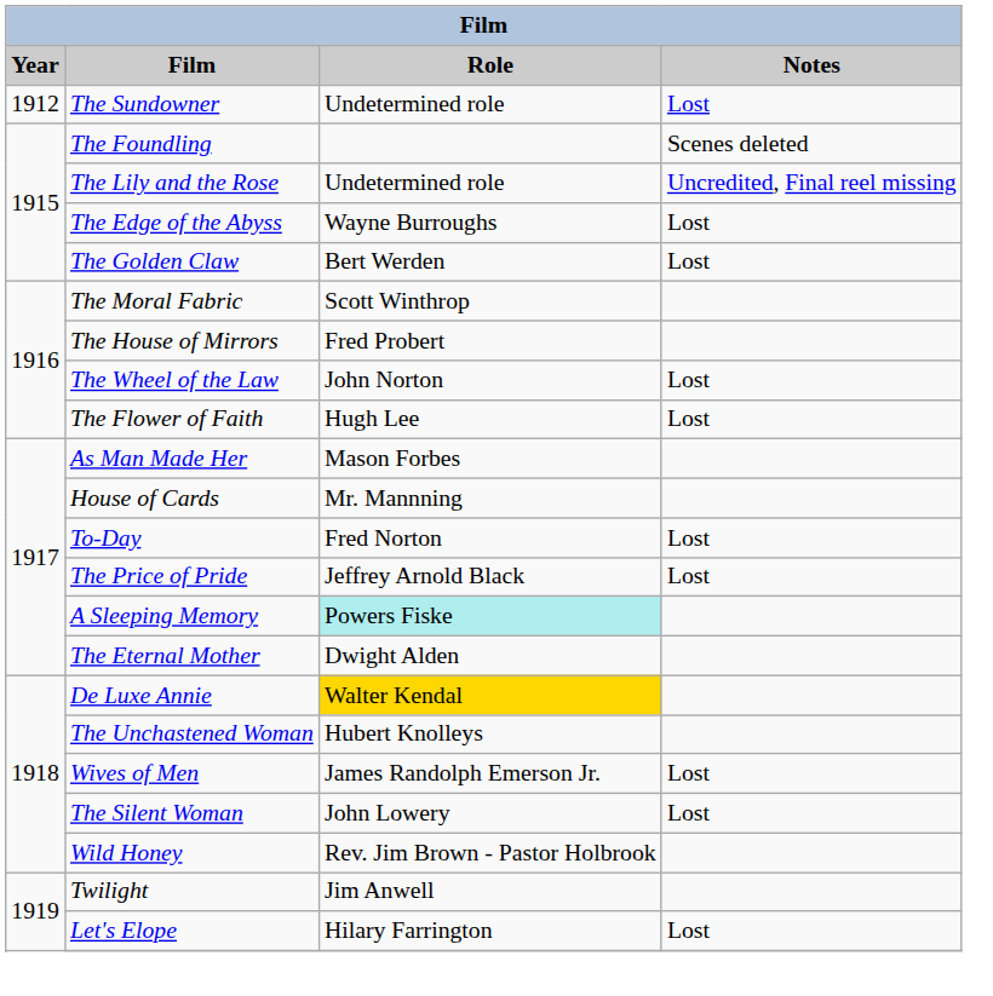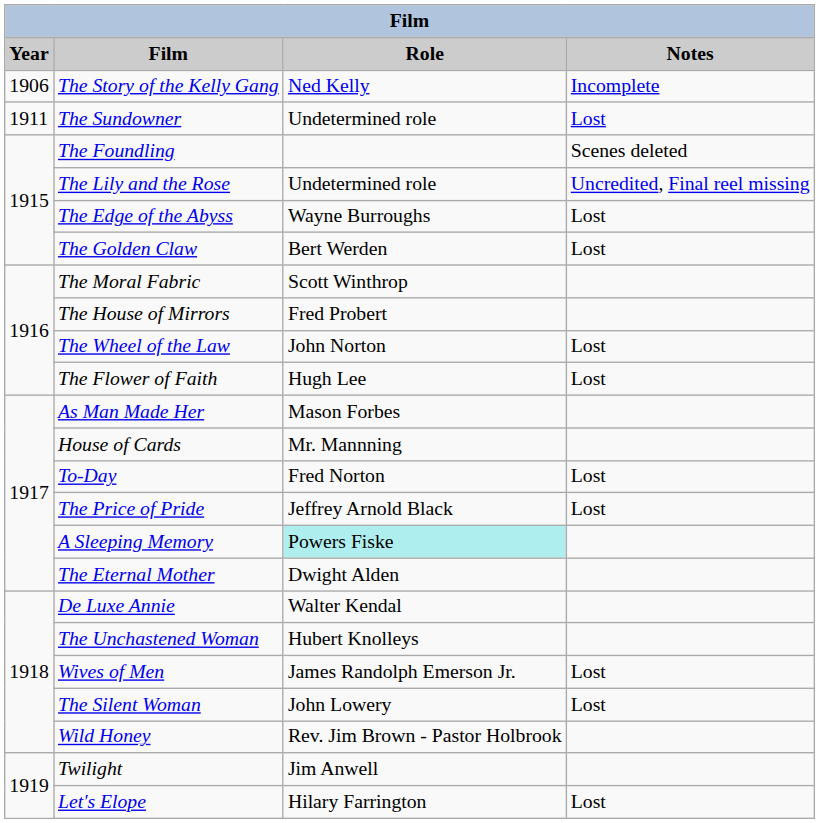+ row: 1906 | The Story of the Kelly Gang | Ned Kelly | Incomplete
The Sundowner | Year: 1912 -> 1911
De Luxe Annie | Role: gold background -> no background
